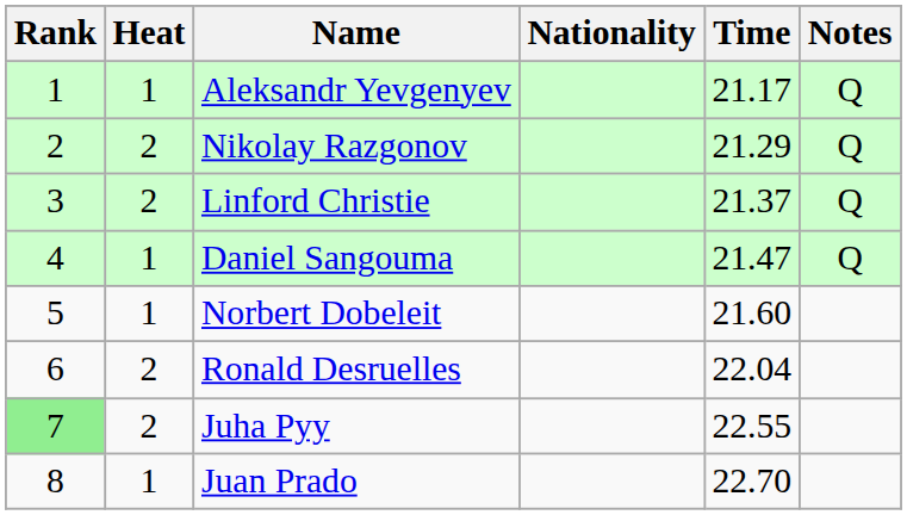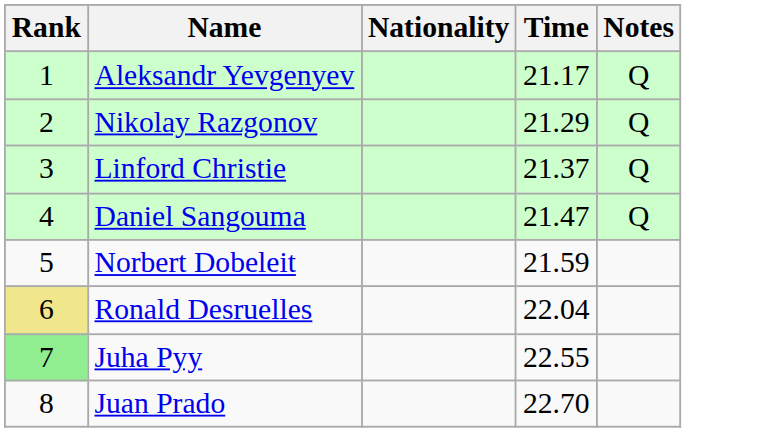- column: Heat | 1 | 2 | 2 | 1 | 1 | 2 | 2 | 1
Norbert Dobeleit | Time: 21.60 -> 21.59
Ronald Desruelles | Rank: no background -> khaki background
